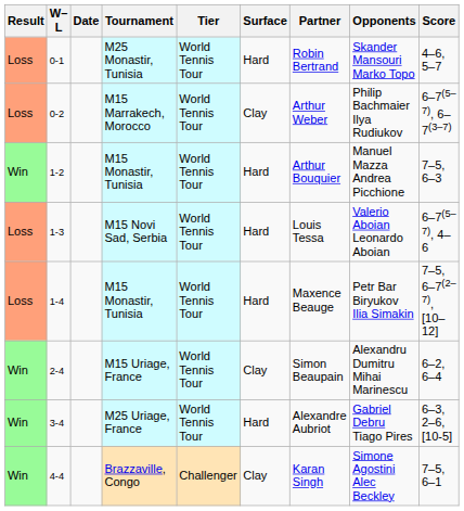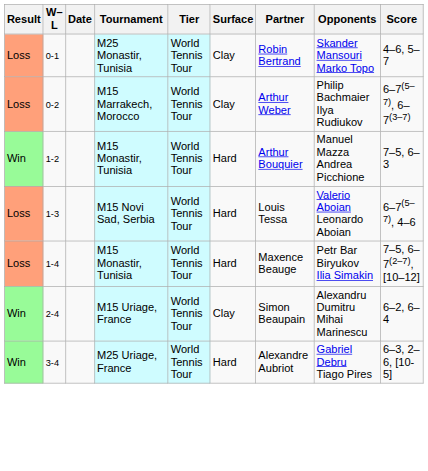0-1 | Surface: Hard -> Clay
- row: Win | 4-4 | Brazzaville, Congo | Challenger | Clay | Karan Singh | Simone Agostini Alec Beckley | 7–5, 6–1
